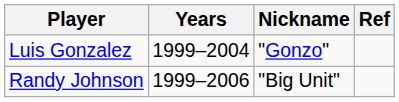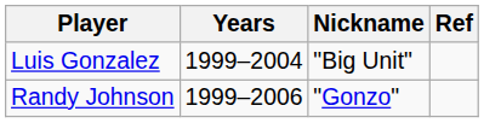Luis Gonzalez | Nickname: "Gonzo" -> "Big Unit"
Randy Johnson | Nickname: "Big Unit" -> "Gonzo"
